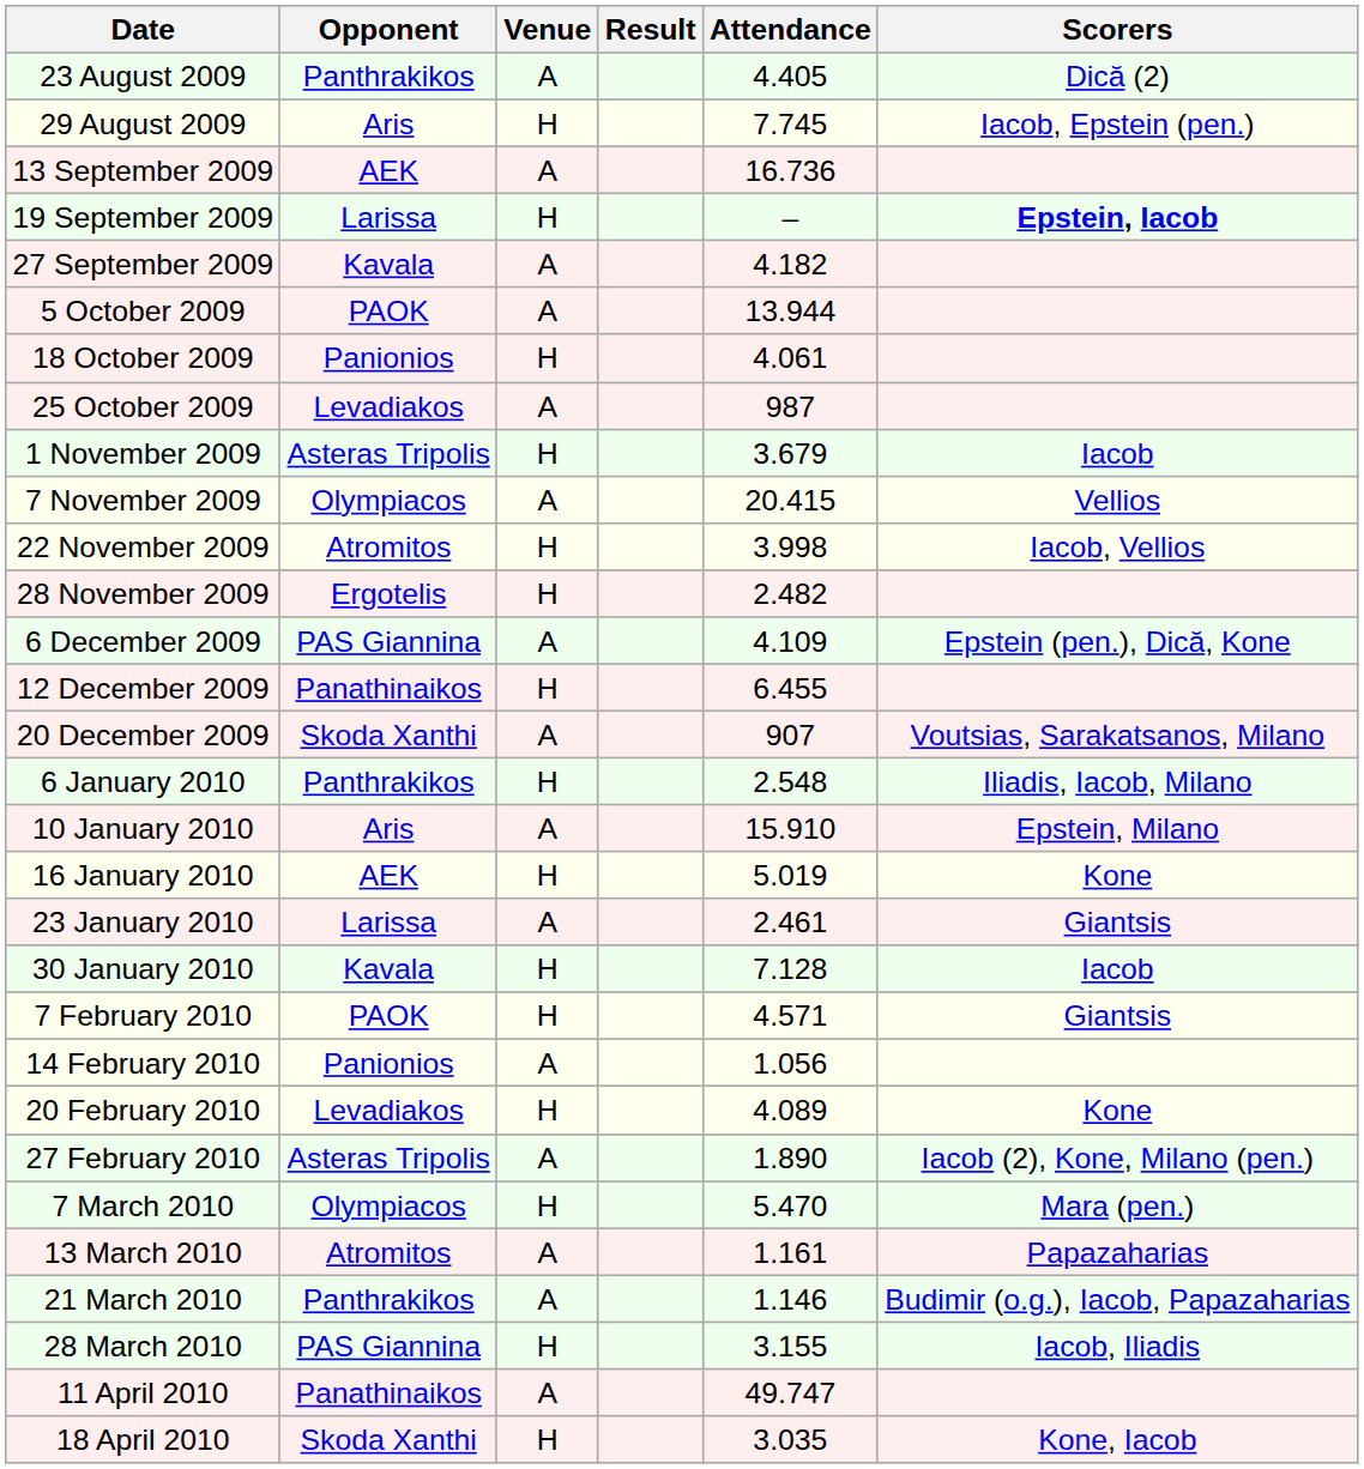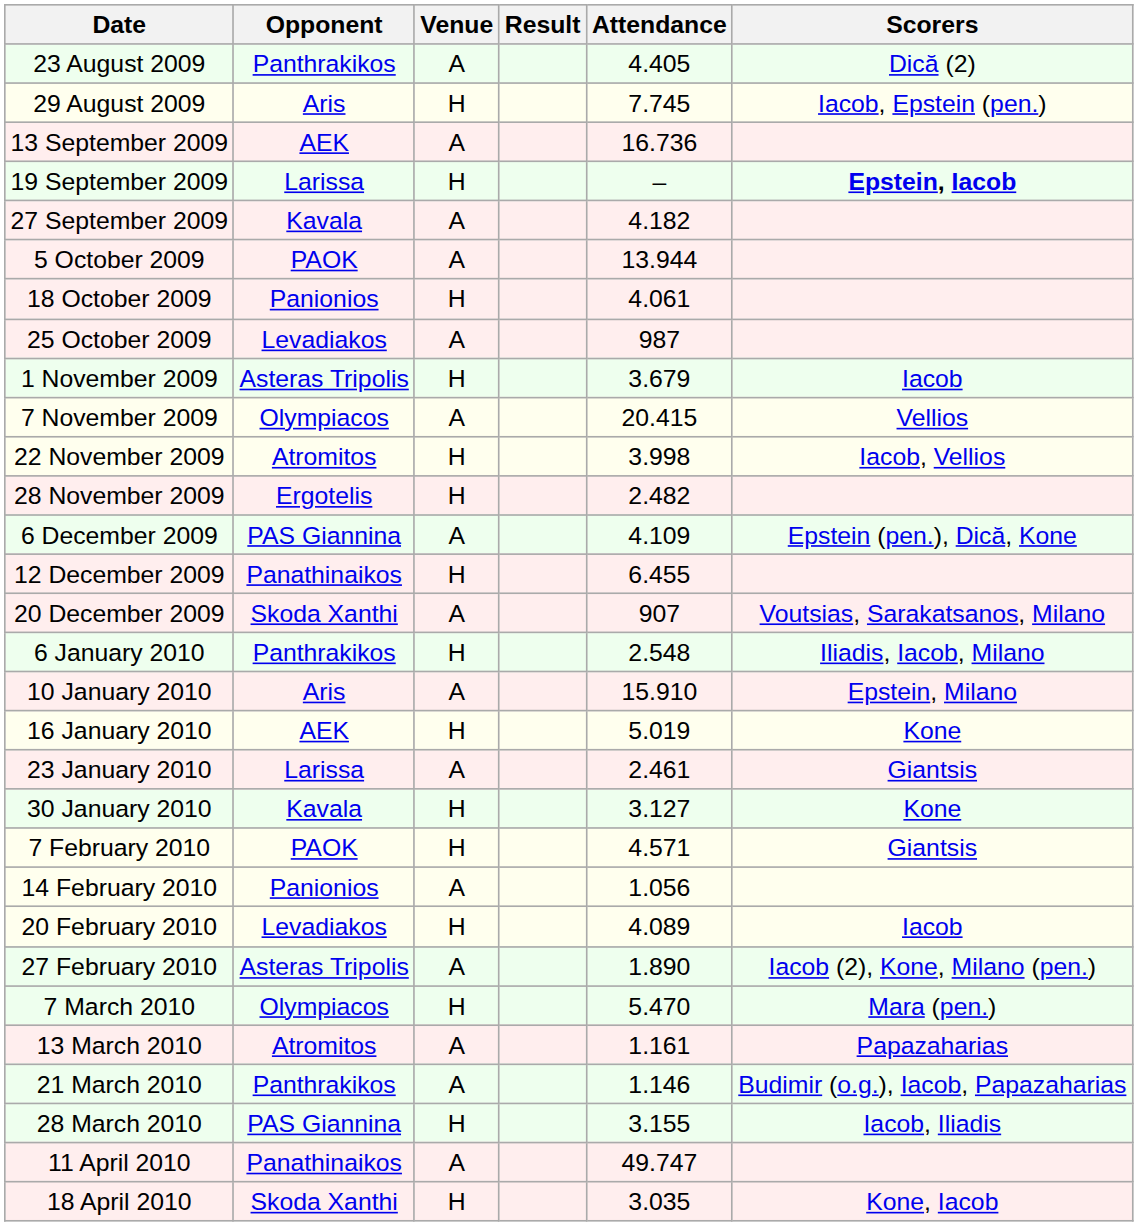30 January 2010 | Attendance: 7.128 -> 3.127
30 January 2010 | Scorers: Iacob -> Kone
20 February 2010 | Scorers: Kone -> Iacob
